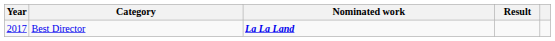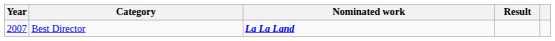Best Director | Year: 2017 -> 2007
